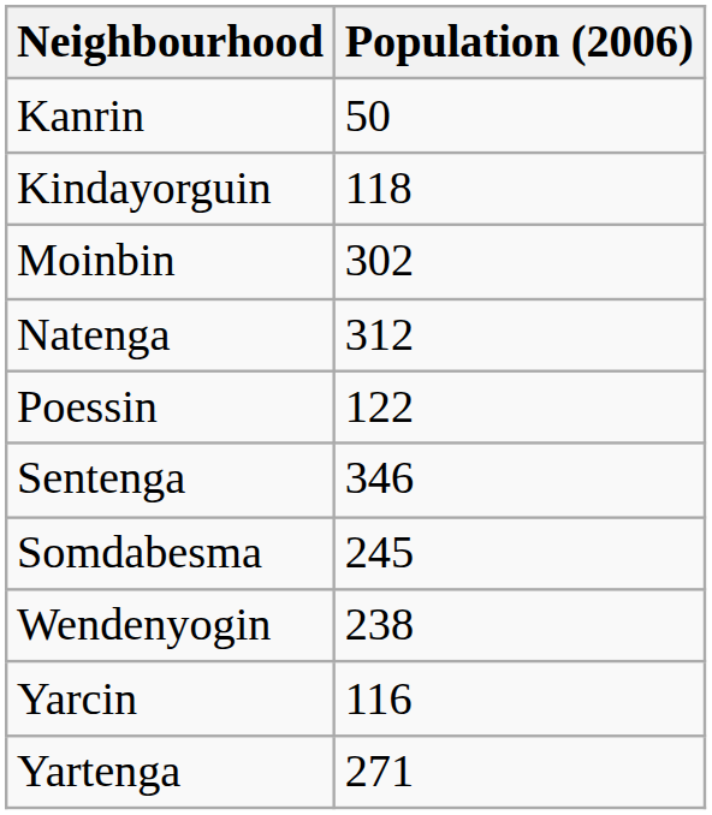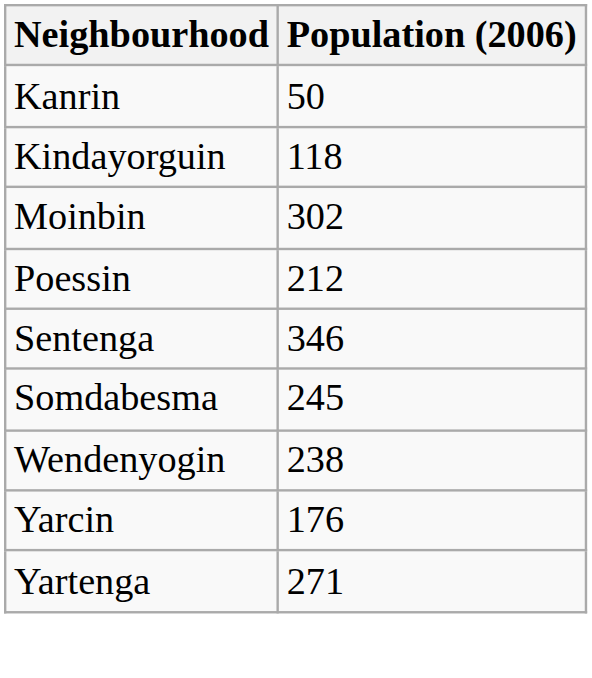- row: Natenga | 312
Poessin | Population (2006): 122 -> 212
Yarcin | Population (2006): 116 -> 176
